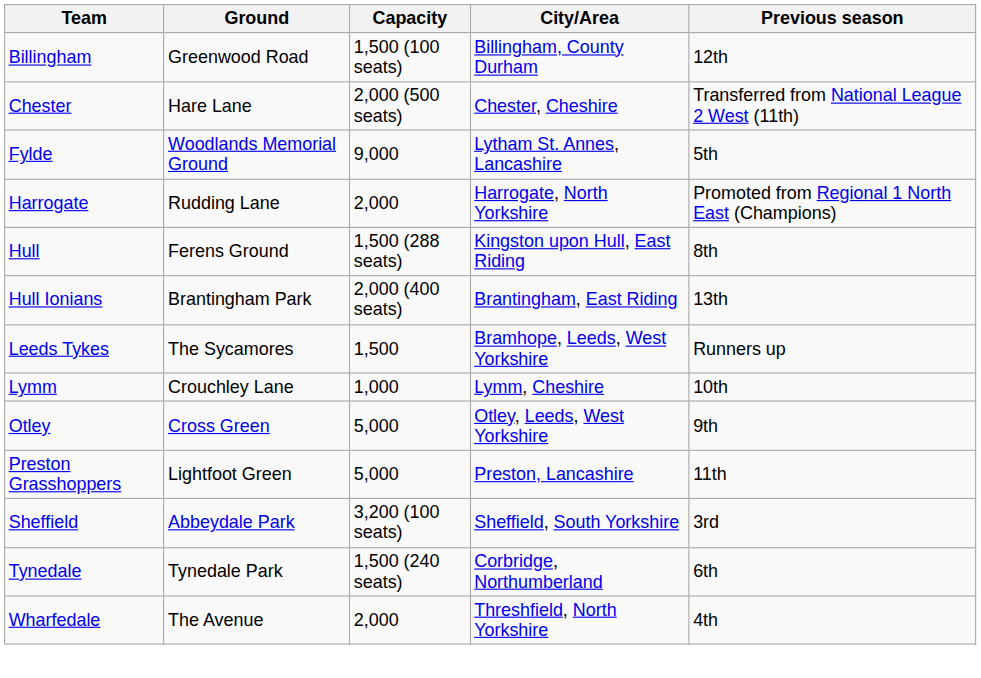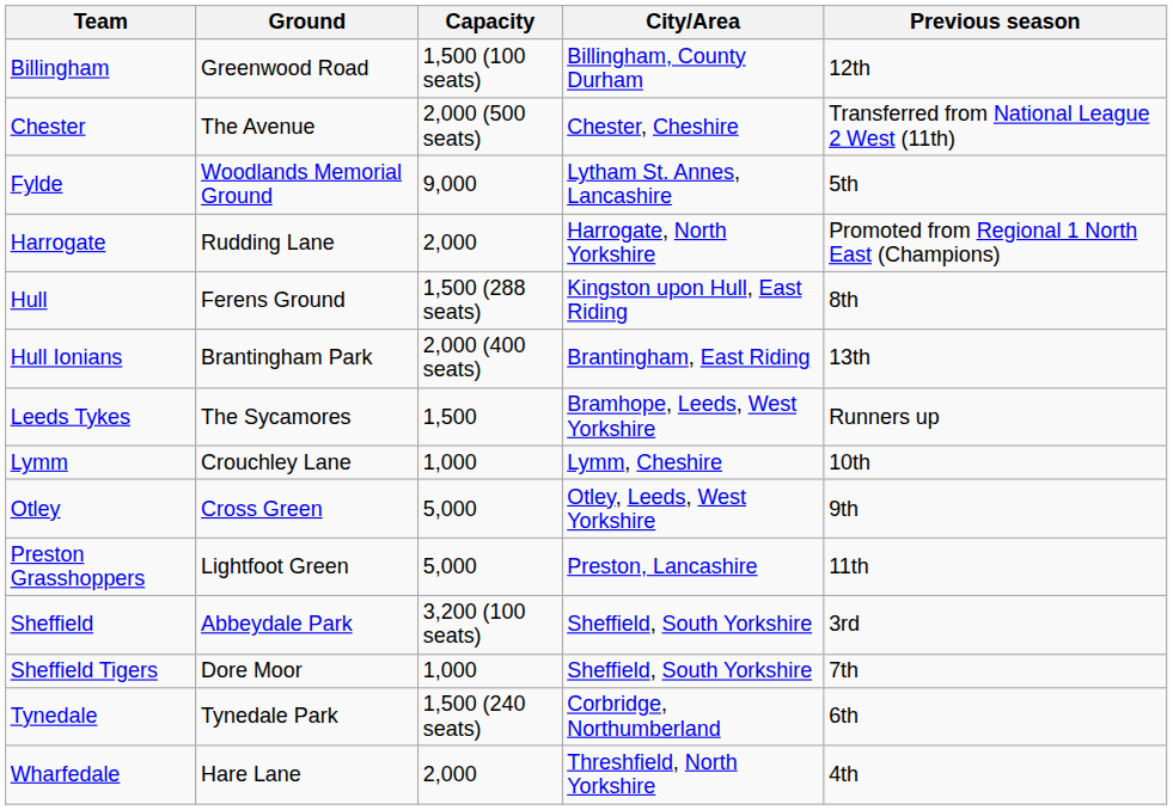Chester | Ground: Hare Lane -> The Avenue
+ row: Sheffield Tigers | Dore Moor | 1,000 | Sheffield, South Yorkshire | 7th
Wharfedale | Ground: The Avenue -> Hare Lane
